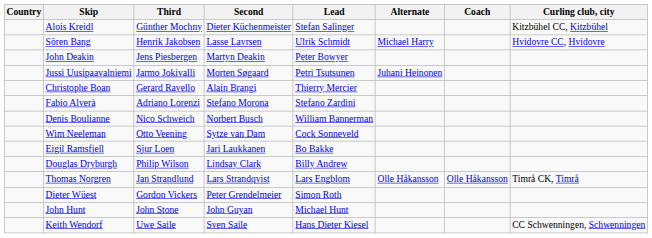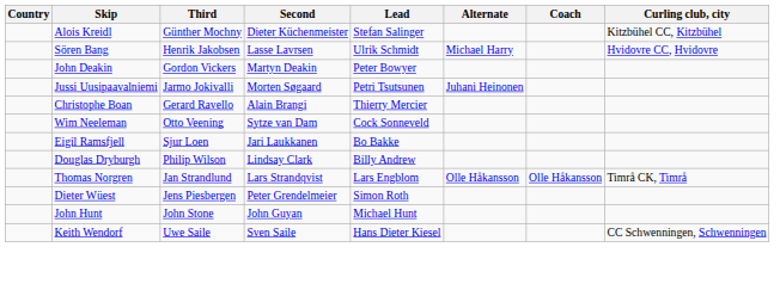John Deakin | Third: Jens Piesbergen -> Gordon Vickers
- row: Fabio Alverà | Adriano Lorenzi | Stefano Morona | Stefano Zardini
- row: Denis Boulianne | Nico Schweich | Norbert Busch | William Bannerman
Dieter Wüest | Third: Gordon Vickers -> Jens Piesbergen
